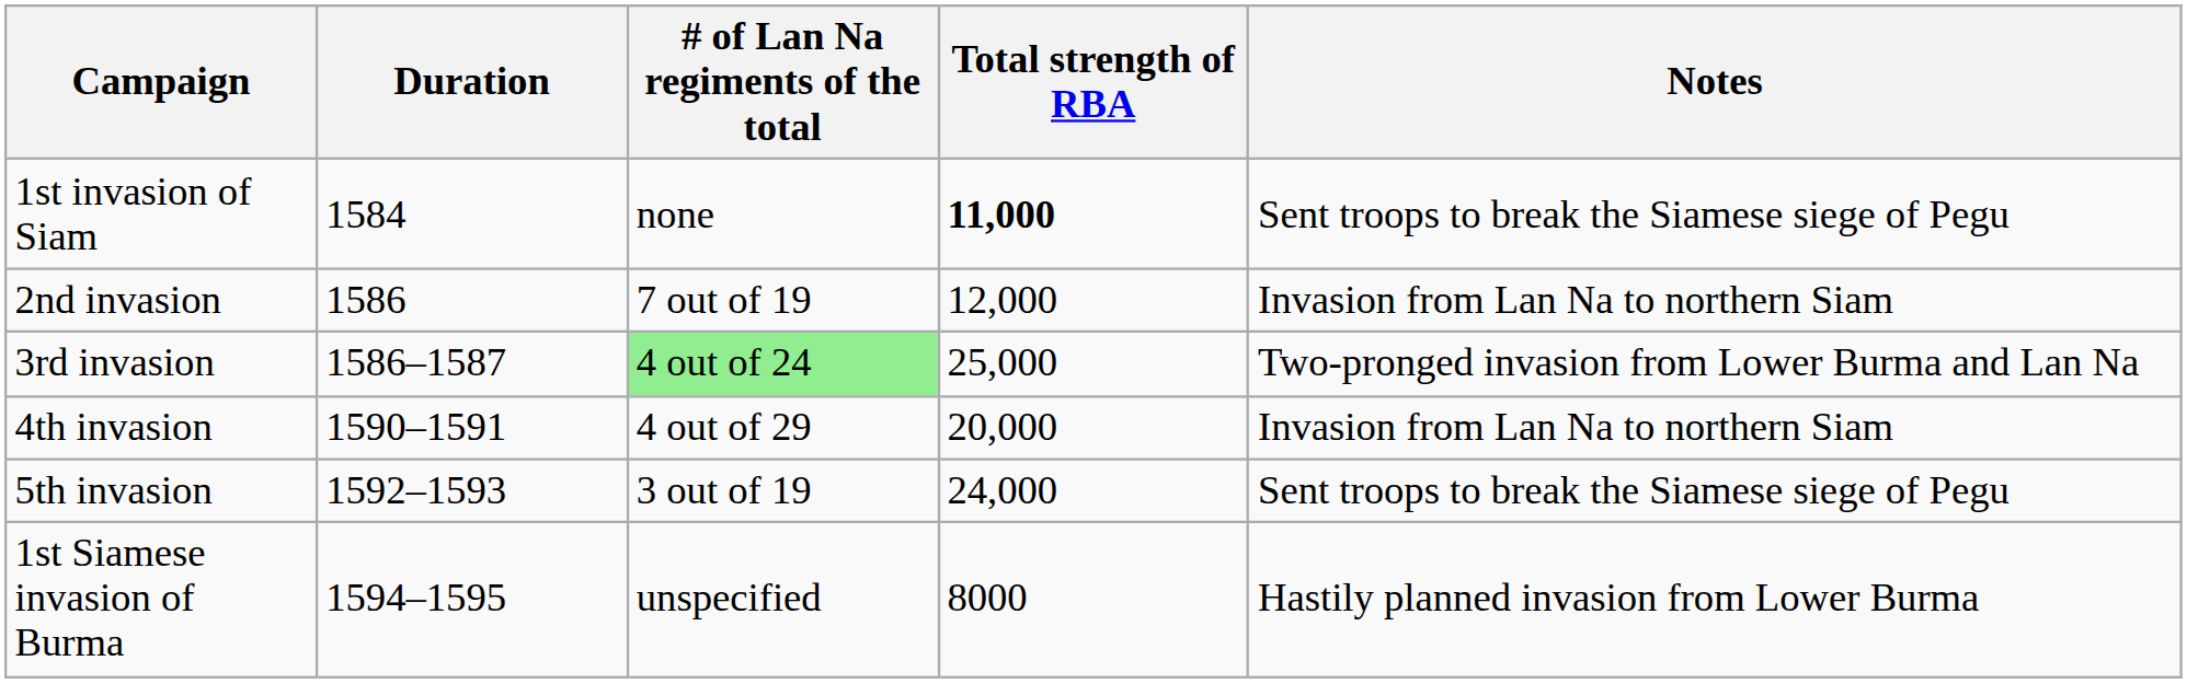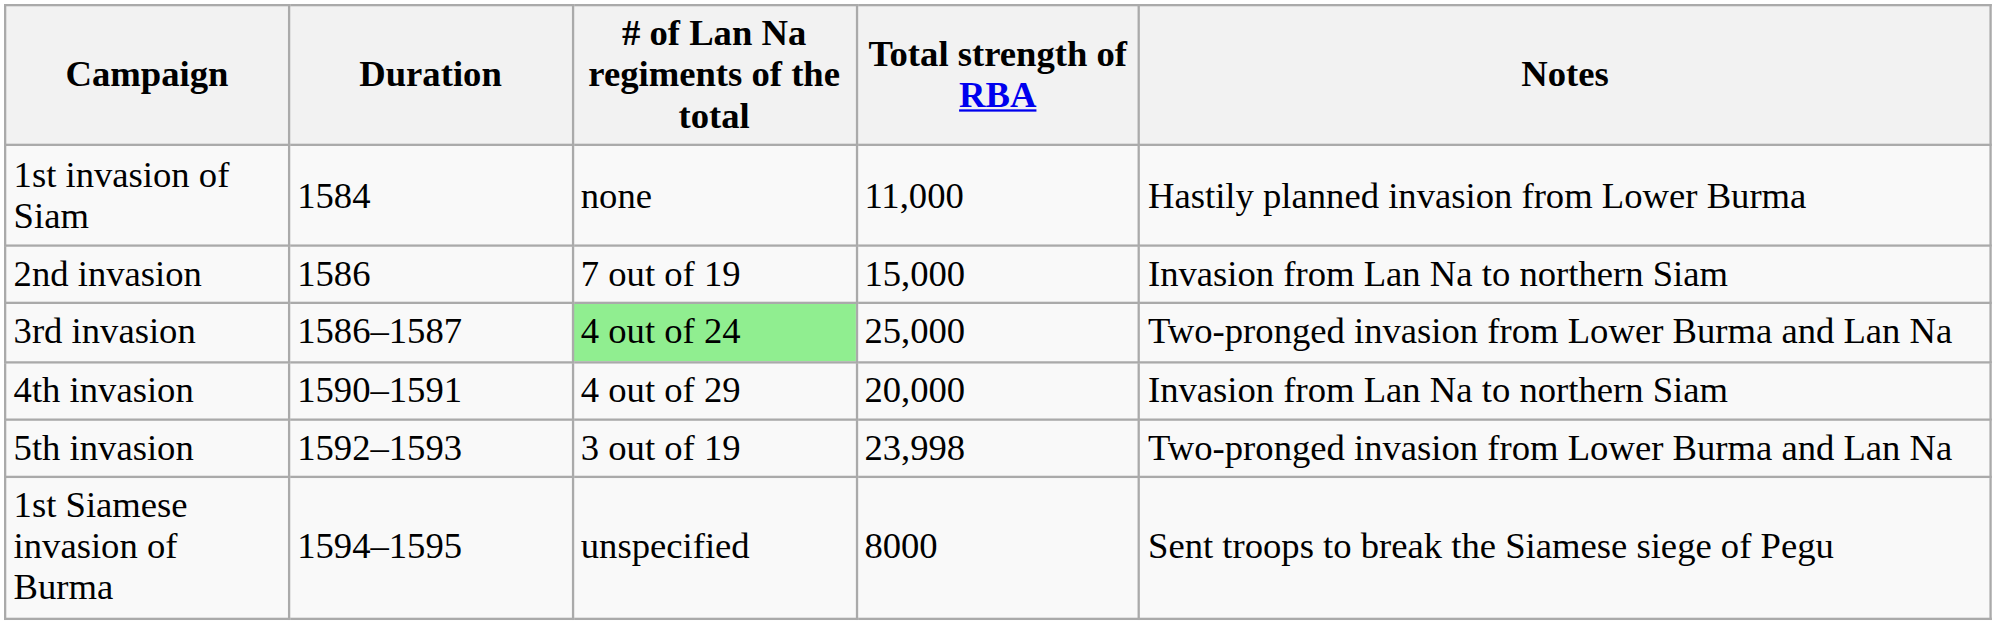1st invasion of Siam | Total strength of RBA: bold -> normal
1st invasion of Siam | Notes: Sent troops to break the Siamese siege of Pegu -> Hastily planned invasion from Lower Burma
2nd invasion | Total strength of RBA: 12,000 -> 15,000
5th invasion | Total strength of RBA: 24,000 -> 23,998
5th invasion | Notes: Sent troops to break the Siamese siege of Pegu -> Two-pronged invasion from Lower Burma and Lan Na
1st Siamese invasion of Burma | Notes: Hastily planned invasion from Lower Burma -> Sent troops to break the Siamese siege of Pegu
